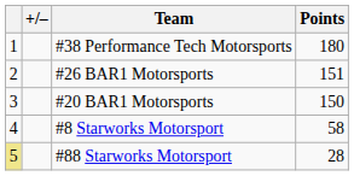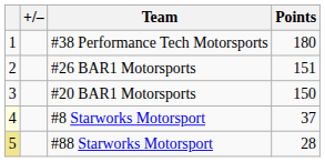#8 Starworks Motorsport | column 1: no background -> lightyellow background
#8 Starworks Motorsport | Points: 58 -> 37
